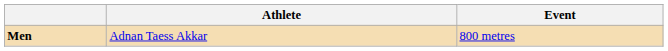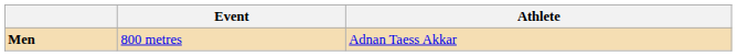columns swapped: Event <-> Athlete
